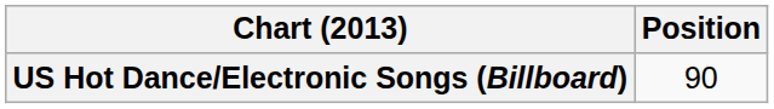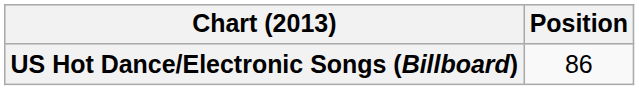US Hot Dance/Electronic Songs (Billboard) | Position: 90 -> 86
